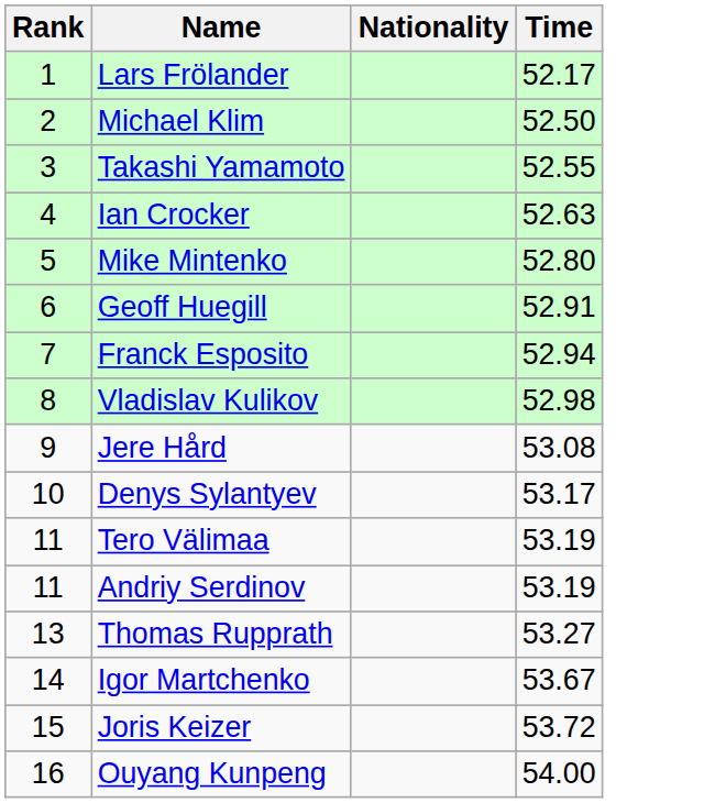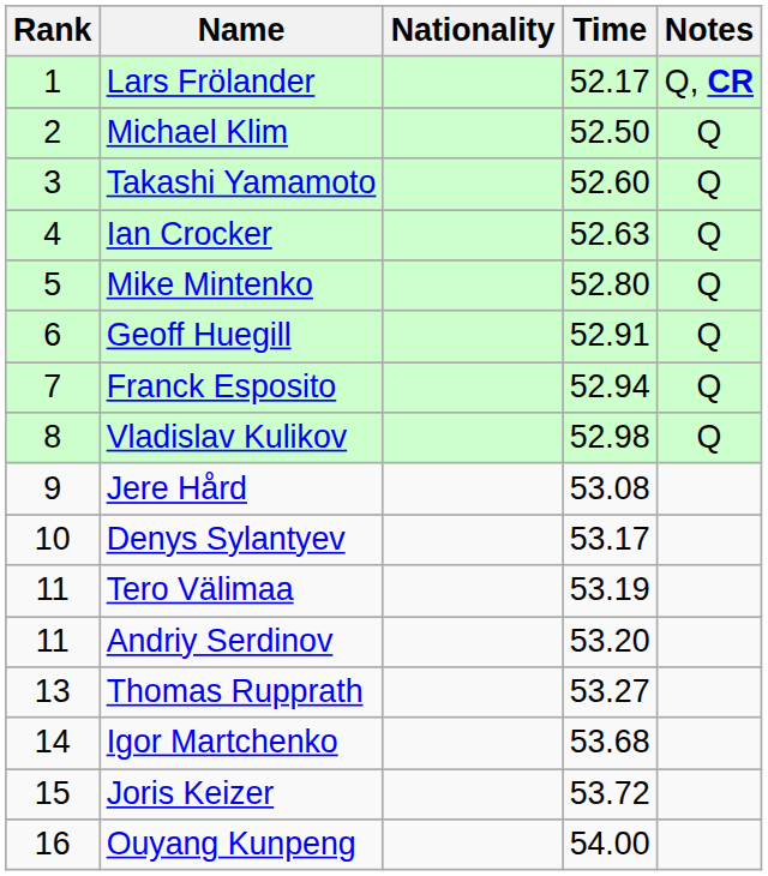+ column: Notes | Q, CR | Q | Q | Q | Q | Q | Q | Q
Takashi Yamamoto | Time: 52.55 -> 52.60
Andriy Serdinov | Time: 53.19 -> 53.20
Igor Martchenko | Time: 53.67 -> 53.68
